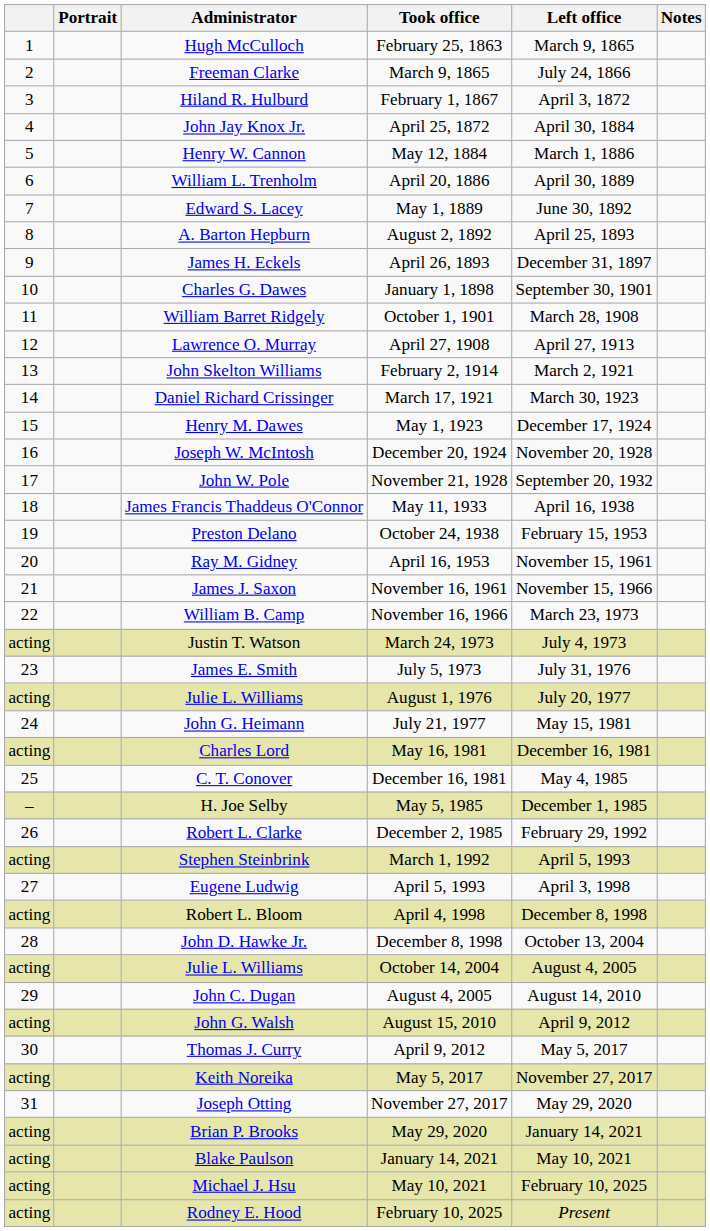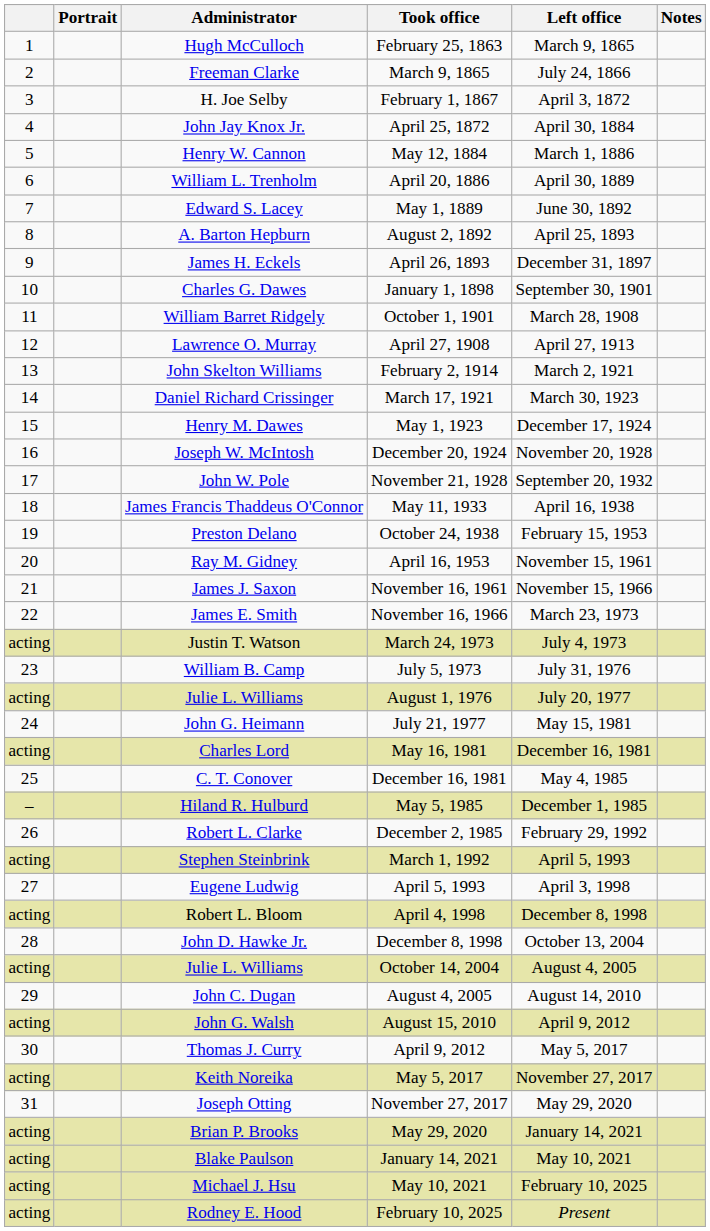February 1, 1867 | Administrator: Hiland R. Hulburd -> H. Joe Selby
November 16, 1966 | Administrator: William B. Camp -> James E. Smith
July 5, 1973 | Administrator: James E. Smith -> William B. Camp
May 5, 1985 | Administrator: H. Joe Selby -> Hiland R. Hulburd
